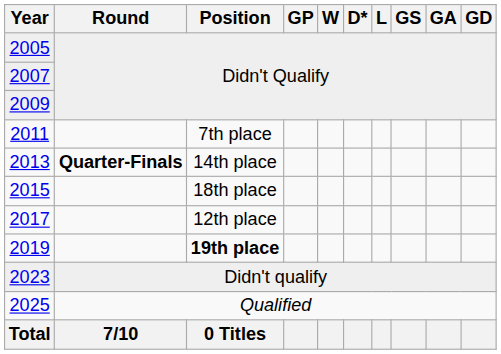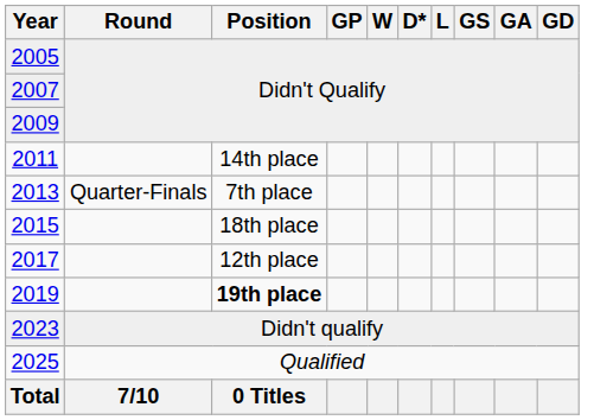2011 | Position: 7th place -> 14th place
2013 | Round: bold -> normal
2013 | Position: 14th place -> 7th place
